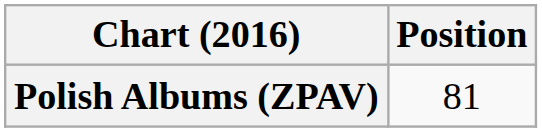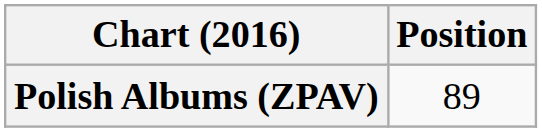Polish Albums (ZPAV) | Position: 81 -> 89
